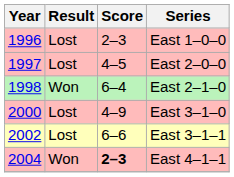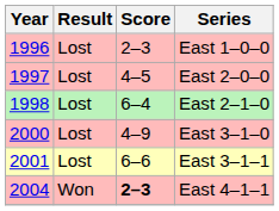East 2–1–0 | Result: Won -> Lost
East 3–1–1 | Year: 2002 -> 2001
